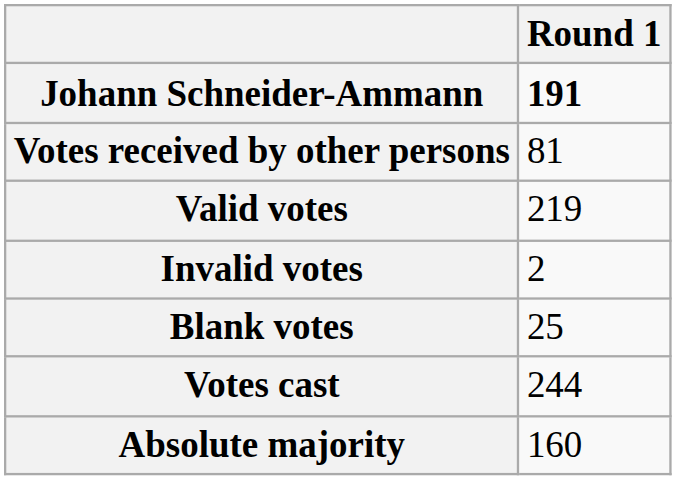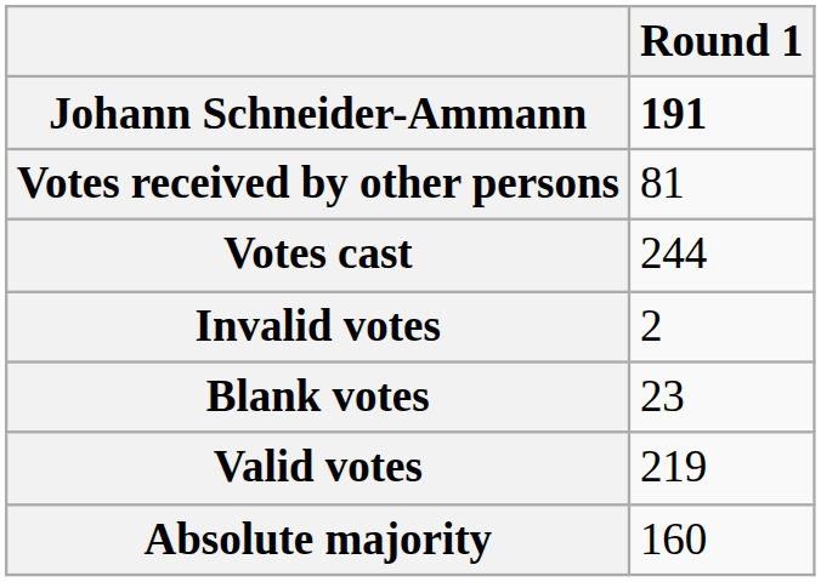rows swapped: Votes cast <-> Valid votes
Blank votes | Round 1: 25 -> 23
